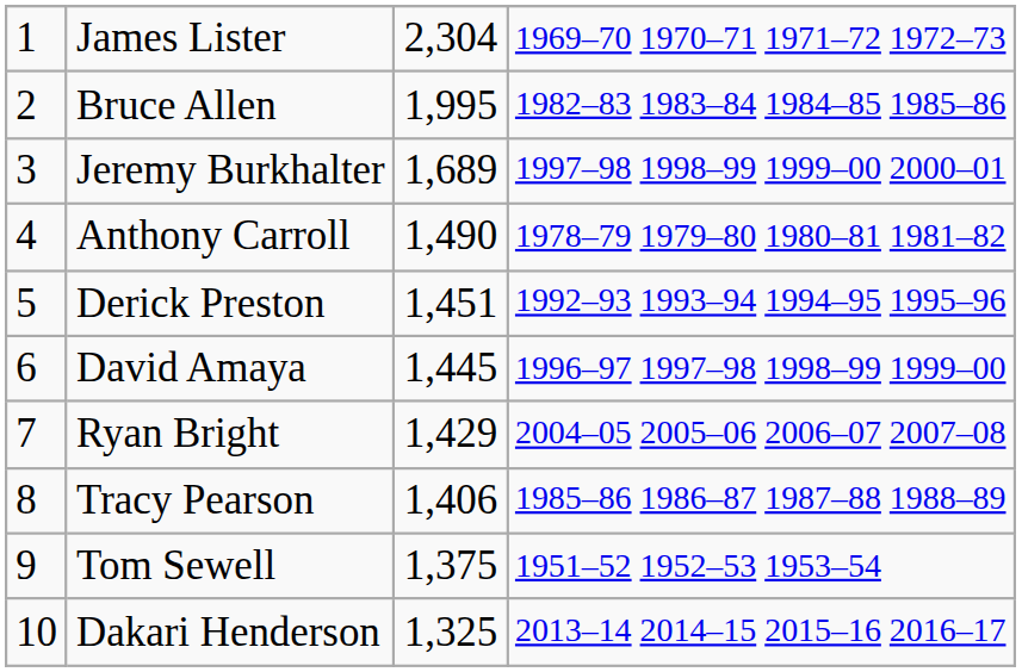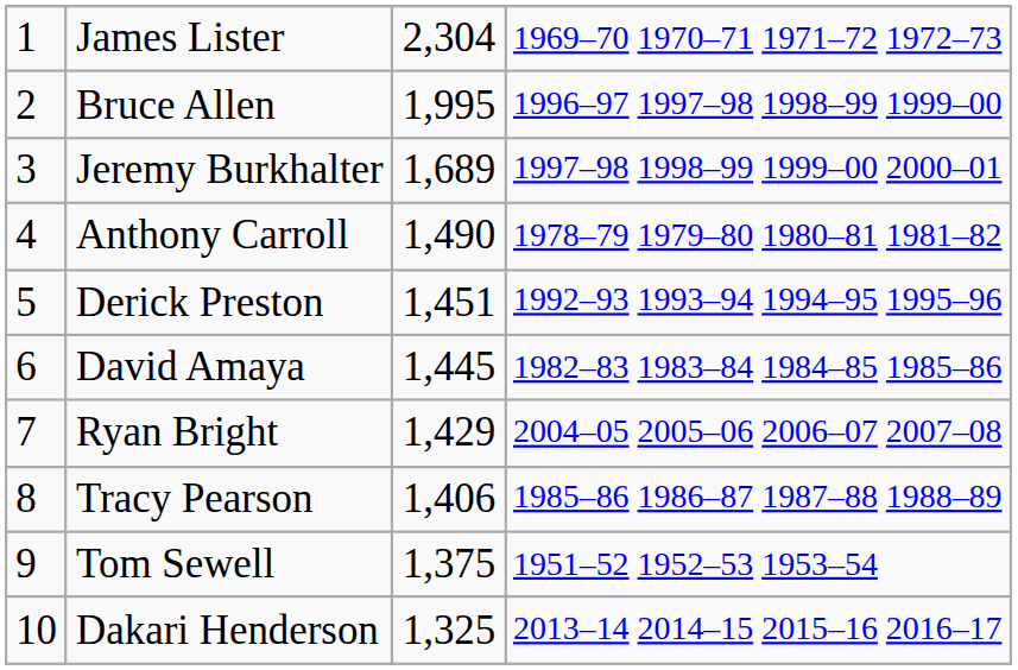Bruce Allen | column 4: 1982–83 1983–84 1984–85 1985–86 -> 1996–97 1997–98 1998–99 1999–00
David Amaya | column 4: 1996–97 1997–98 1998–99 1999–00 -> 1982–83 1983–84 1984–85 1985–86
